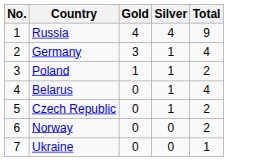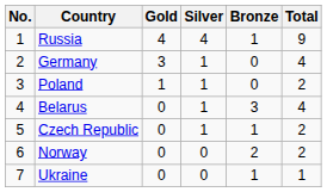+ column: Bronze | 1 | 0 | 0 | 3 | 1 | 2 | 1
